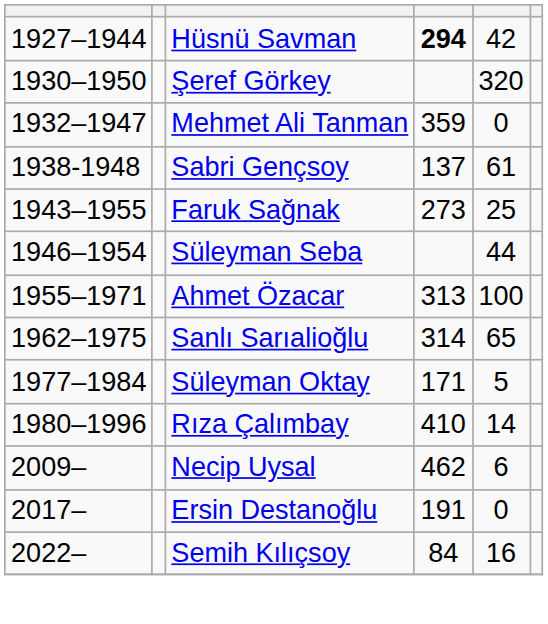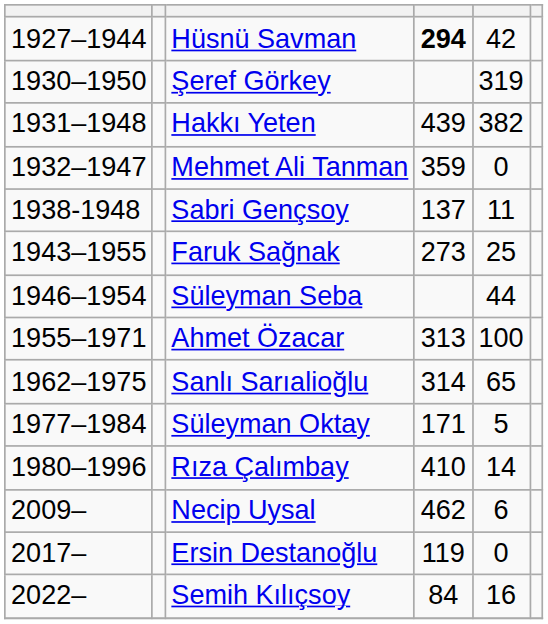Şeref Görkey | column 5: 320 -> 319
+ row: 1931–1948 | Hakkı Yeten | 439 | 382
Sabri Gençsoy | column 5: 61 -> 11
Ersin Destanoğlu | column 4: 191 -> 119
